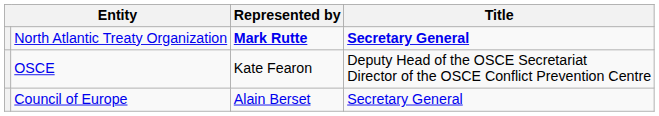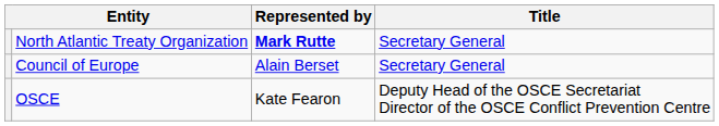North Atlantic Treaty Organization | Title: bold -> normal
rows swapped: Council of Europe <-> OSCE
